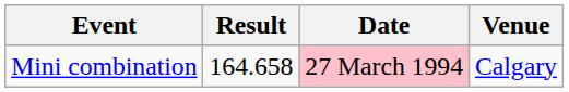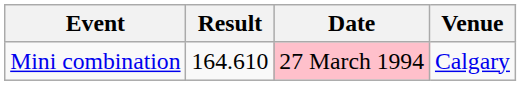Mini combination | Result: 164.658 -> 164.610
